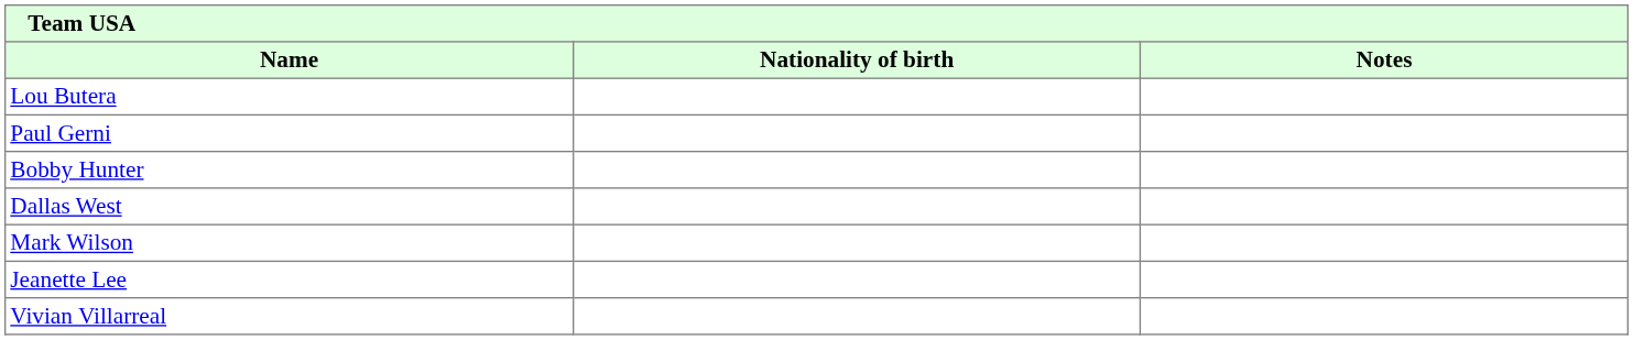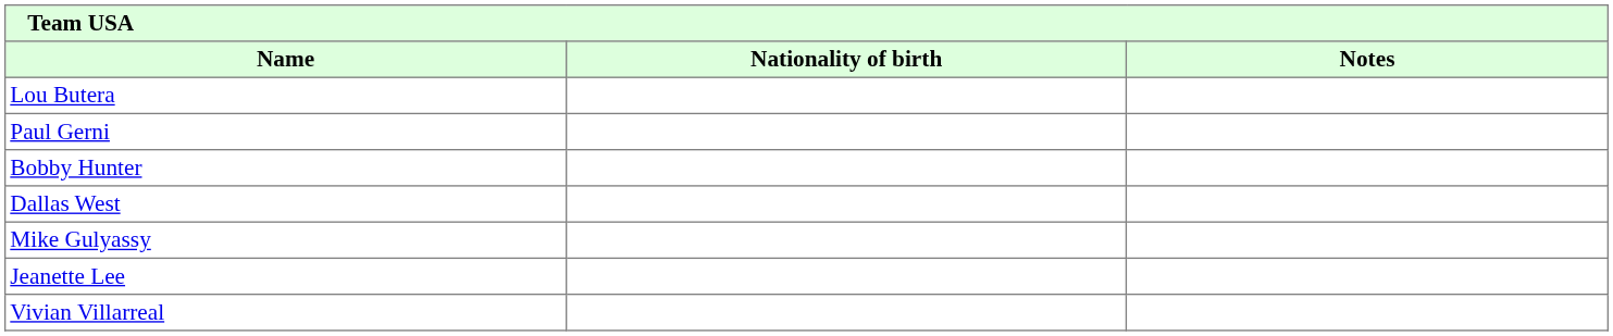- row: Mark Wilson
+ row: Mike Gulyassy
